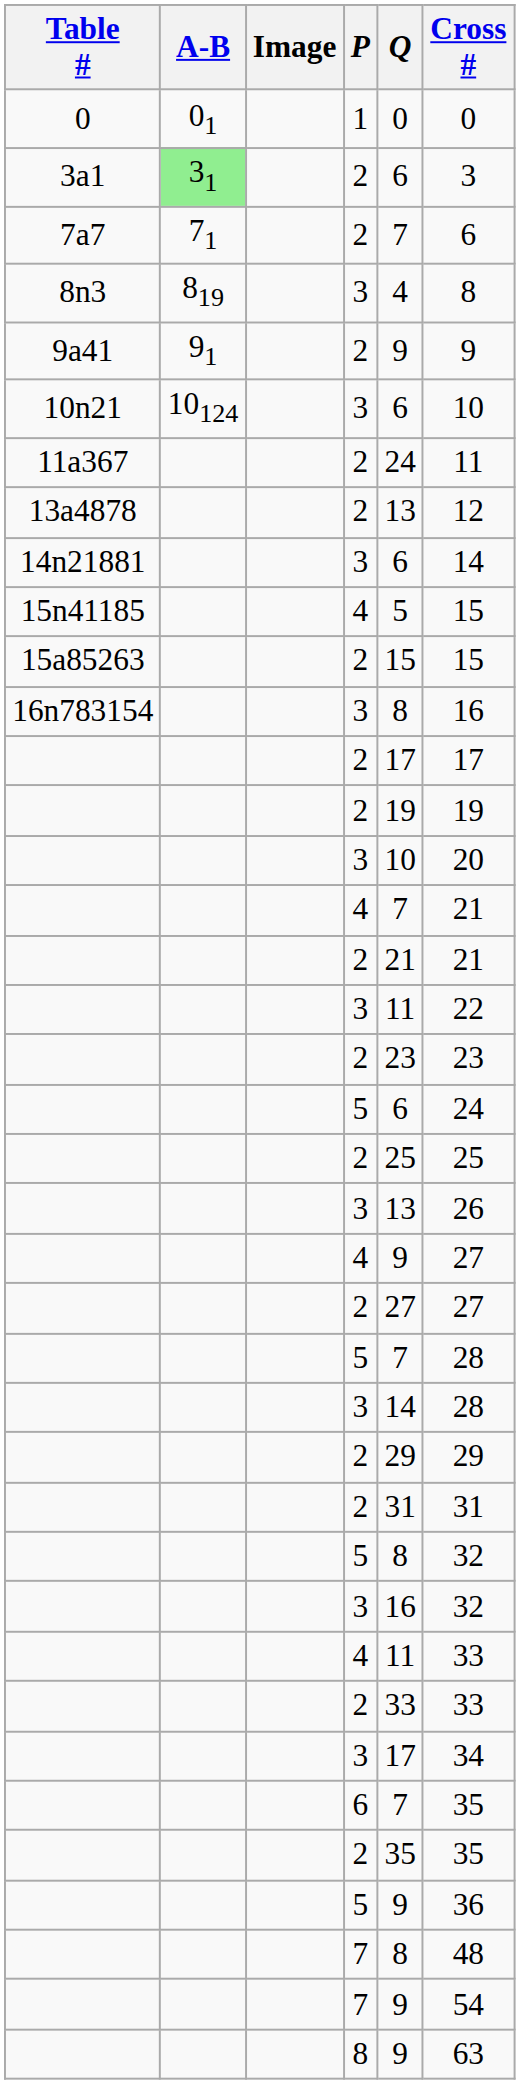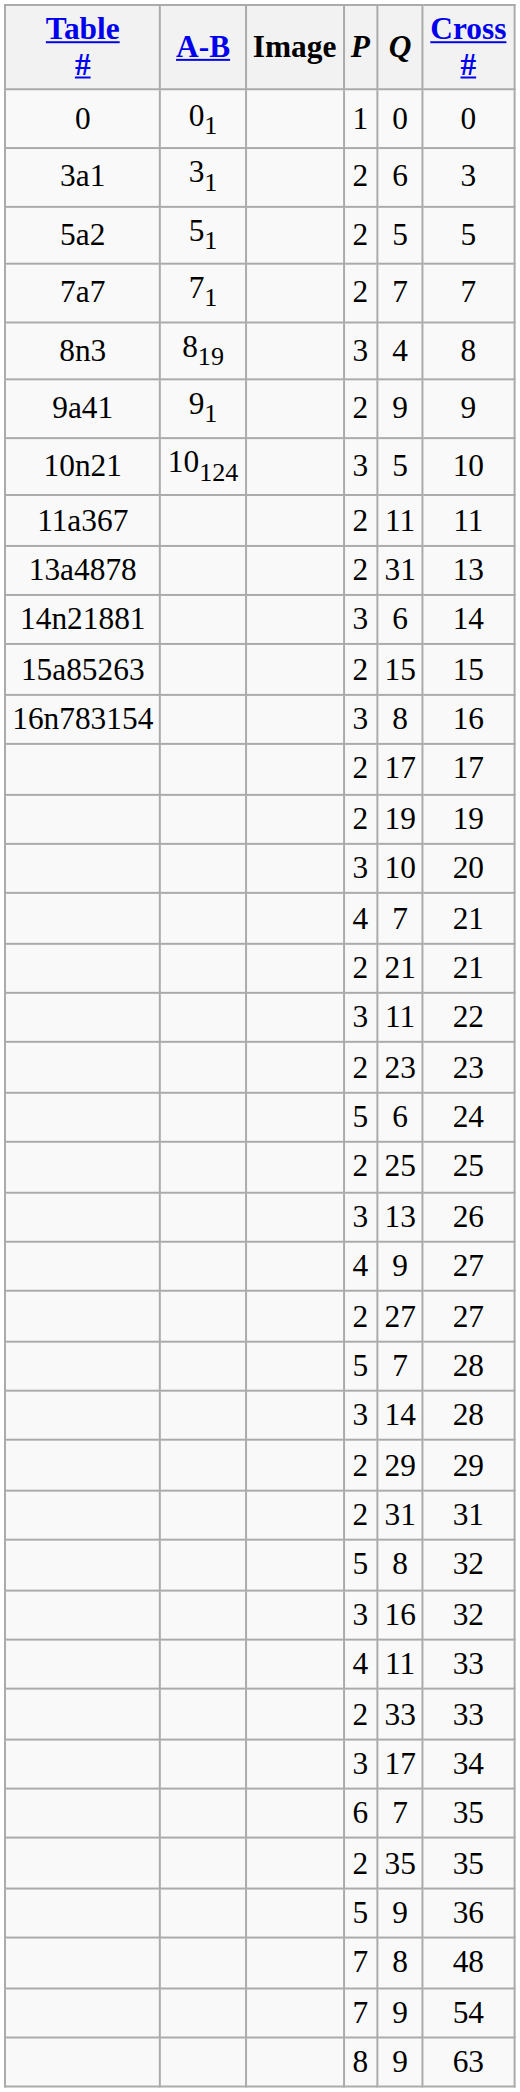3a1 | A-B: lightgreen background -> no background
+ row: 5a2 | 51 | 2 | 5 | 5
7a7 | Cross #: 6 -> 7
10n21 | Q: 6 -> 5
11a367 | Q: 24 -> 11
13a4878 | Q: 13 -> 31
13a4878 | Cross #: 12 -> 13
- row: 15n41185 | 4 | 5 | 15
